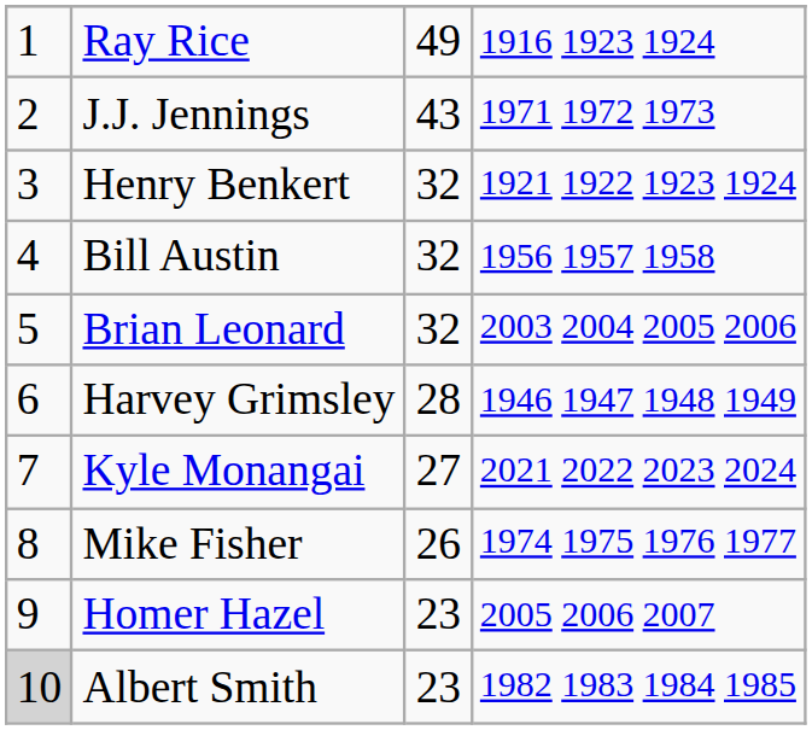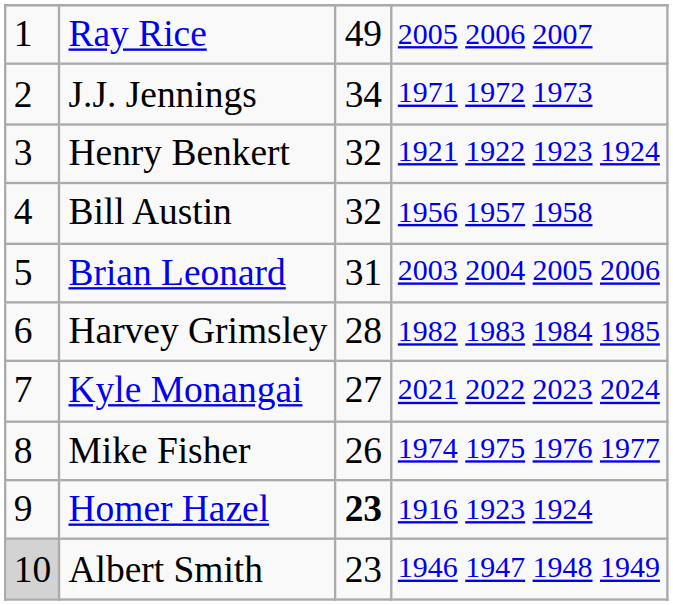Ray Rice | column 4: 1916 1923 1924 -> 2005 2006 2007
J.J. Jennings | column 3: 43 -> 34
Brian Leonard | column 3: 32 -> 31
Harvey Grimsley | column 4: 1946 1947 1948 1949 -> 1982 1983 1984 1985
Homer Hazel | column 3: normal -> bold
Homer Hazel | column 4: 2005 2006 2007 -> 1916 1923 1924
Albert Smith | column 4: 1982 1983 1984 1985 -> 1946 1947 1948 1949
